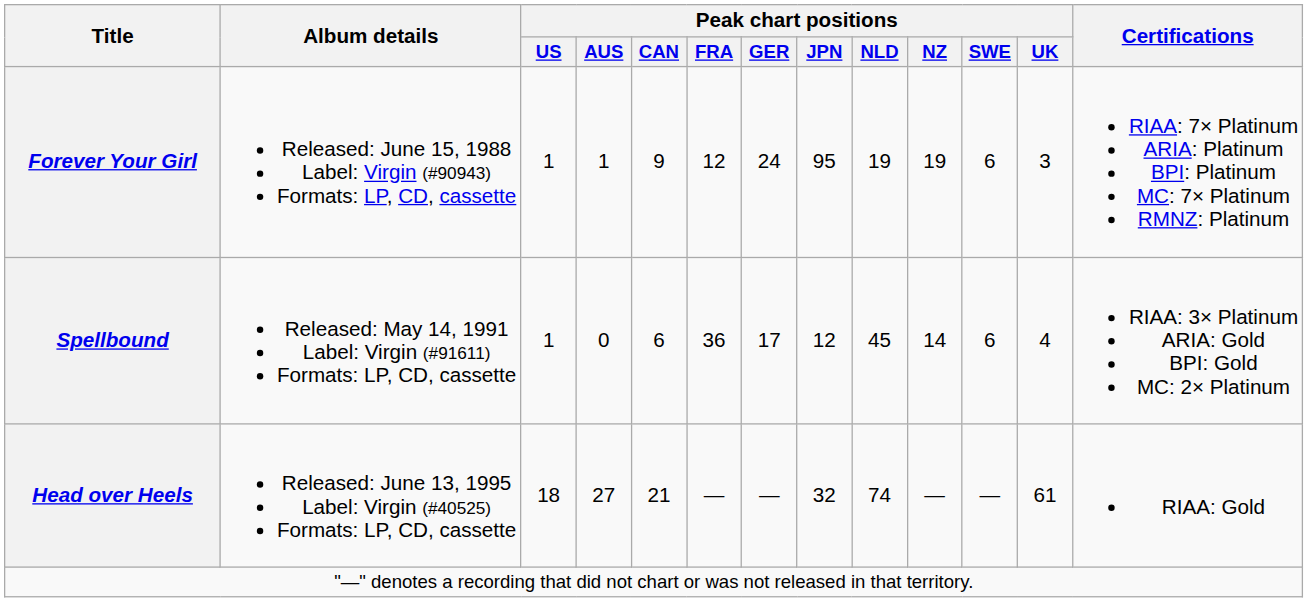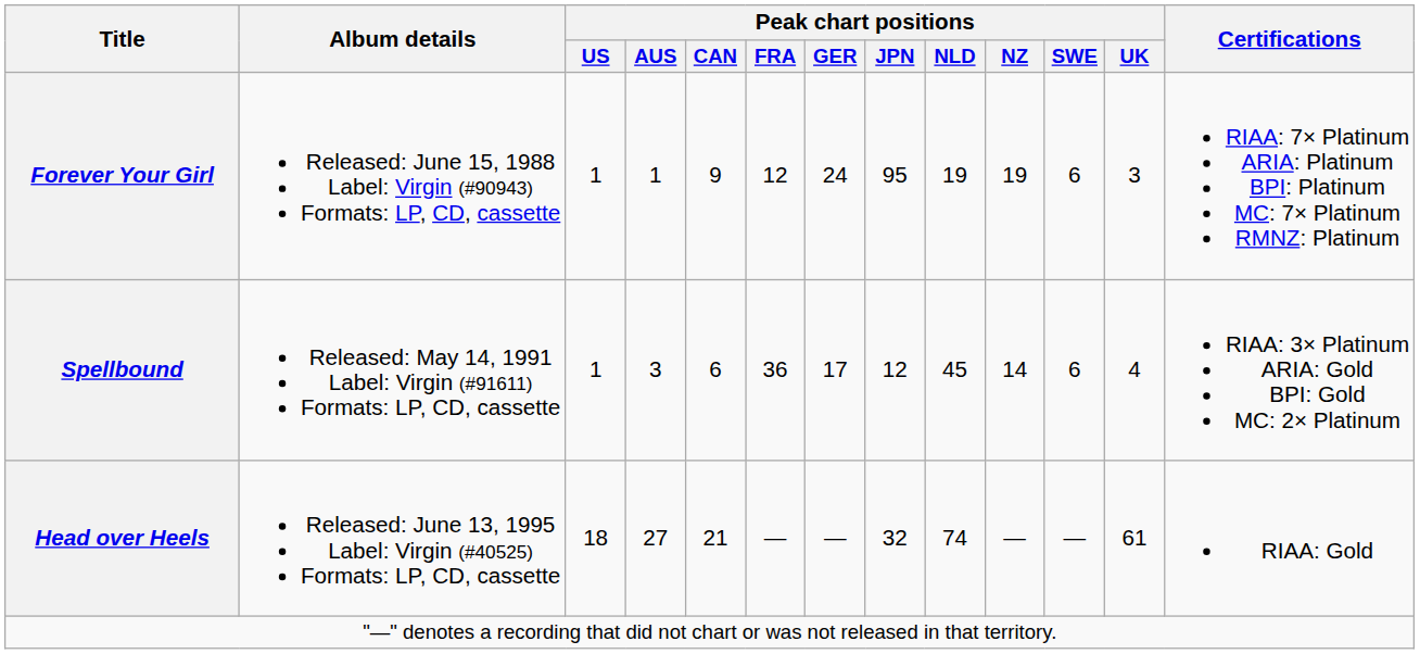Spellbound | Peak chart positions / AUS: 0 -> 3
